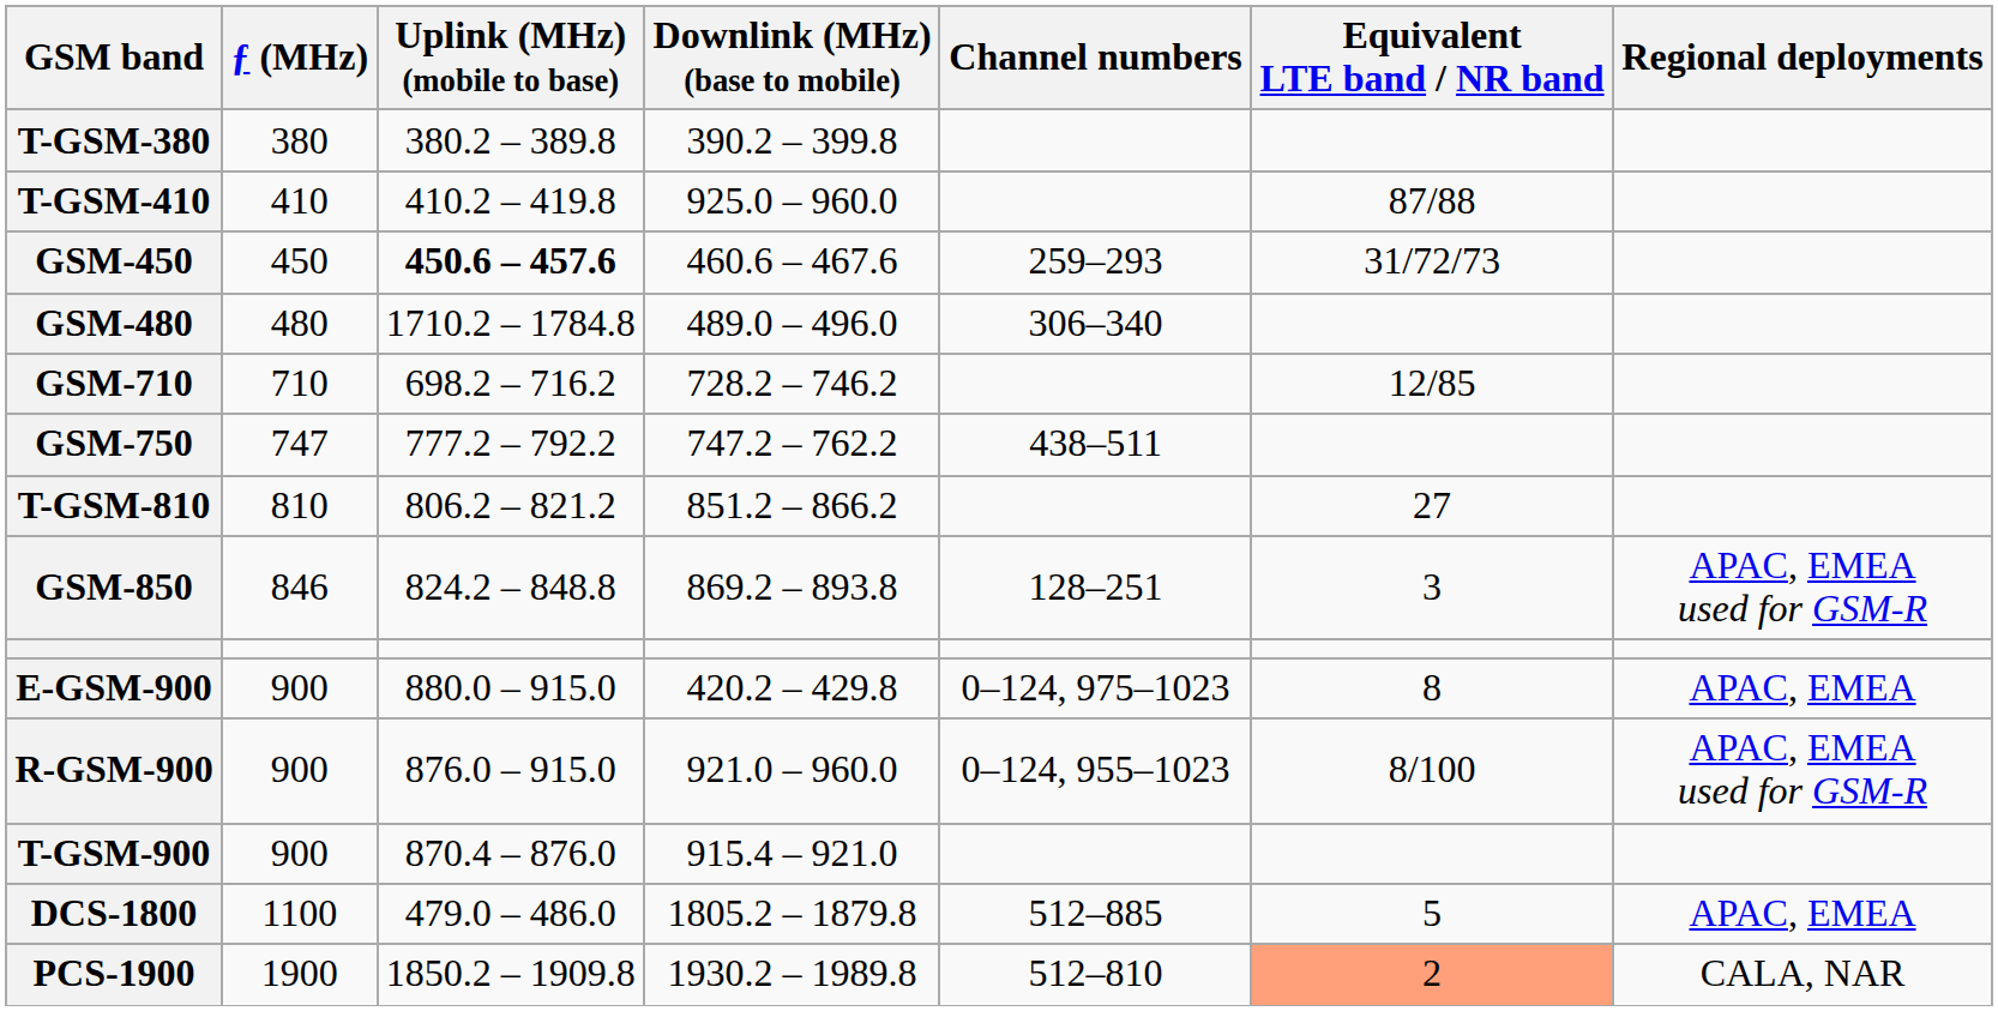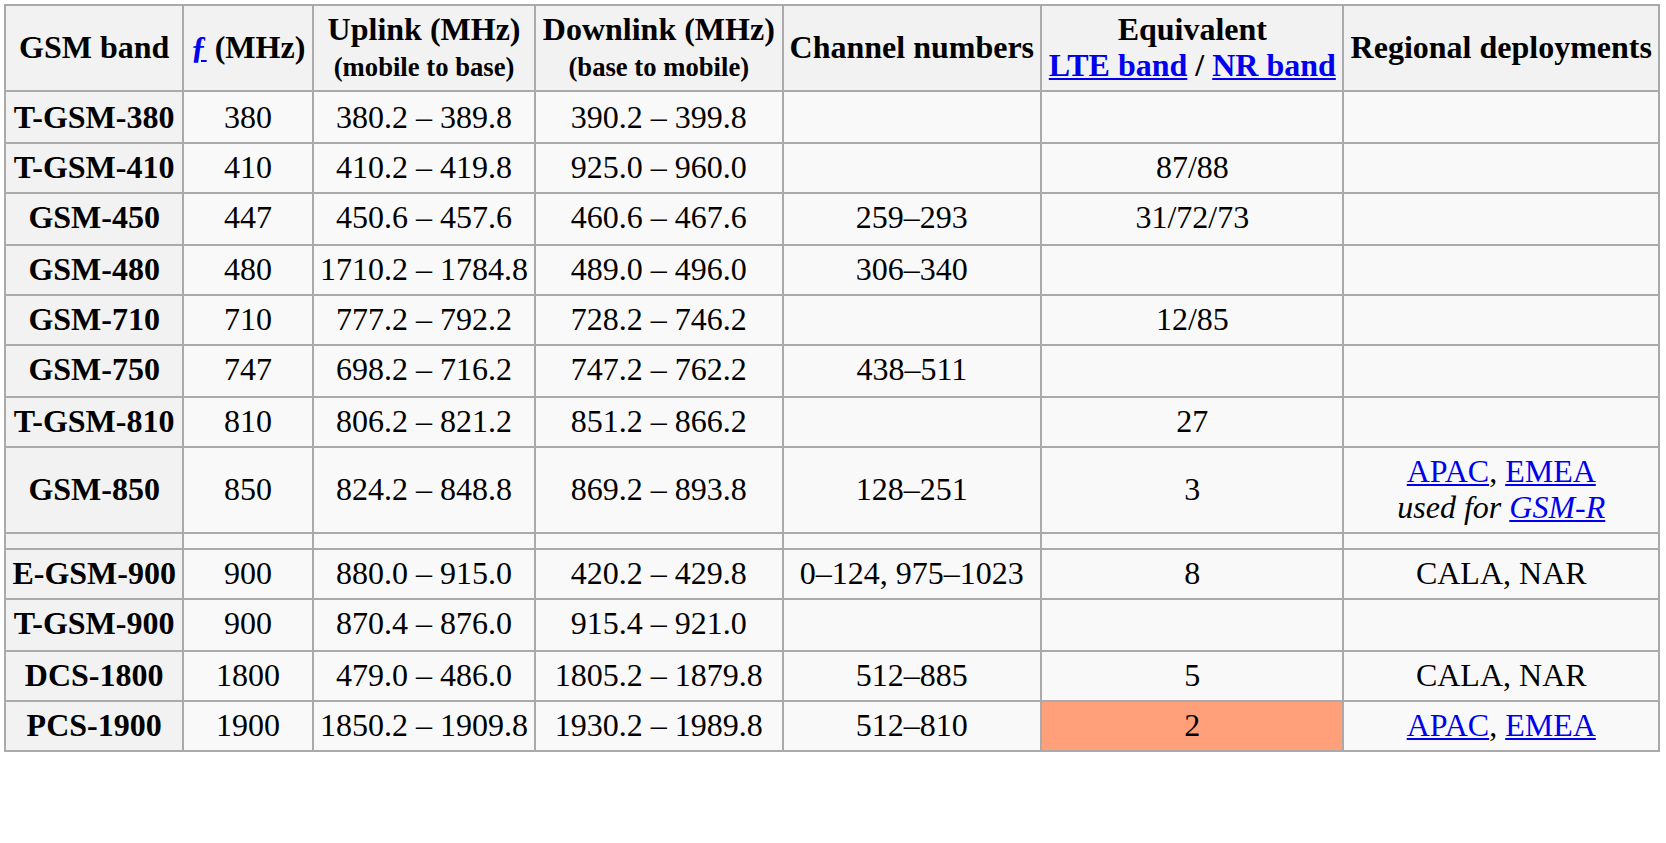GSM-450 | ƒ (MHz): 450 -> 447
GSM-450 | Uplink (MHz) (mobile to base): bold -> normal
GSM-710 | Uplink (MHz) (mobile to base): 698.2 – 716.2 -> 777.2 – 792.2
GSM-750 | Uplink (MHz) (mobile to base): 777.2 – 792.2 -> 698.2 – 716.2
GSM-850 | ƒ (MHz): 846 -> 850
E-GSM-900 | Regional deployments: APAC, EMEA -> CALA, NAR
- row: R-GSM-900 | 900 | 876.0 – 915.0 | 921.0 – 960.0 | 0–124, 955–1023 | 8/100 | APAC, EMEA used for GSM-R
DCS-1800 | ƒ (MHz): 1100 -> 1800
DCS-1800 | Regional deployments: APAC, EMEA -> CALA, NAR
PCS-1900 | Regional deployments: CALA, NAR -> APAC, EMEA
